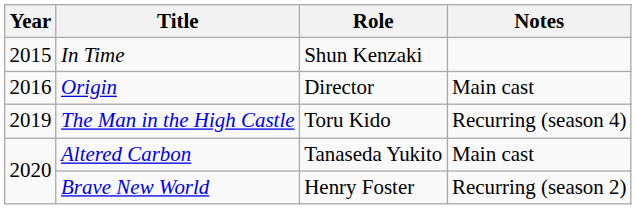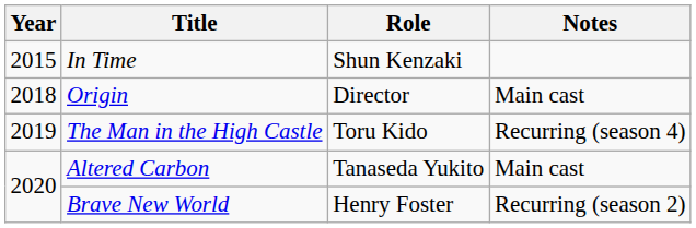Origin | Year: 2016 -> 2018
